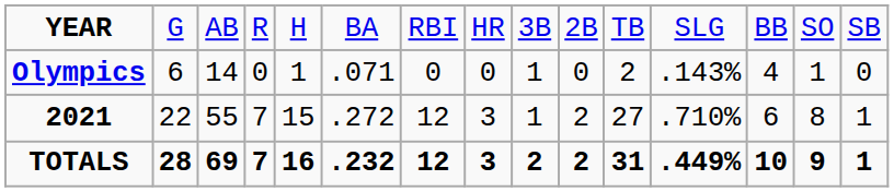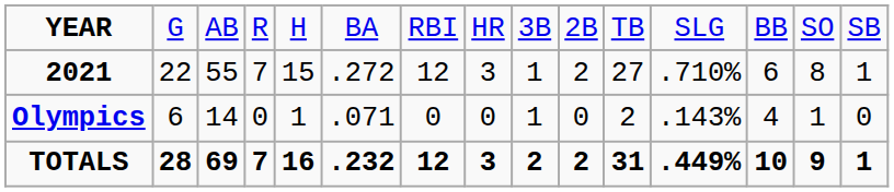rows swapped: 2021 <-> Olympics
